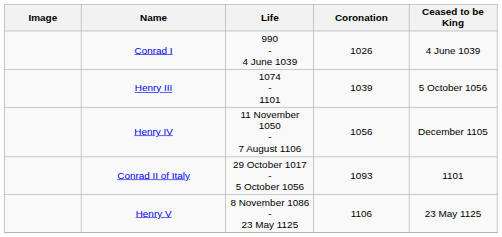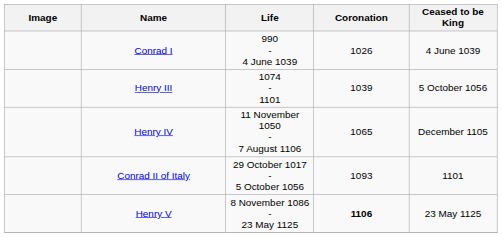Henry IV | Coronation: 1056 -> 1065
Henry V | Coronation: normal -> bold
